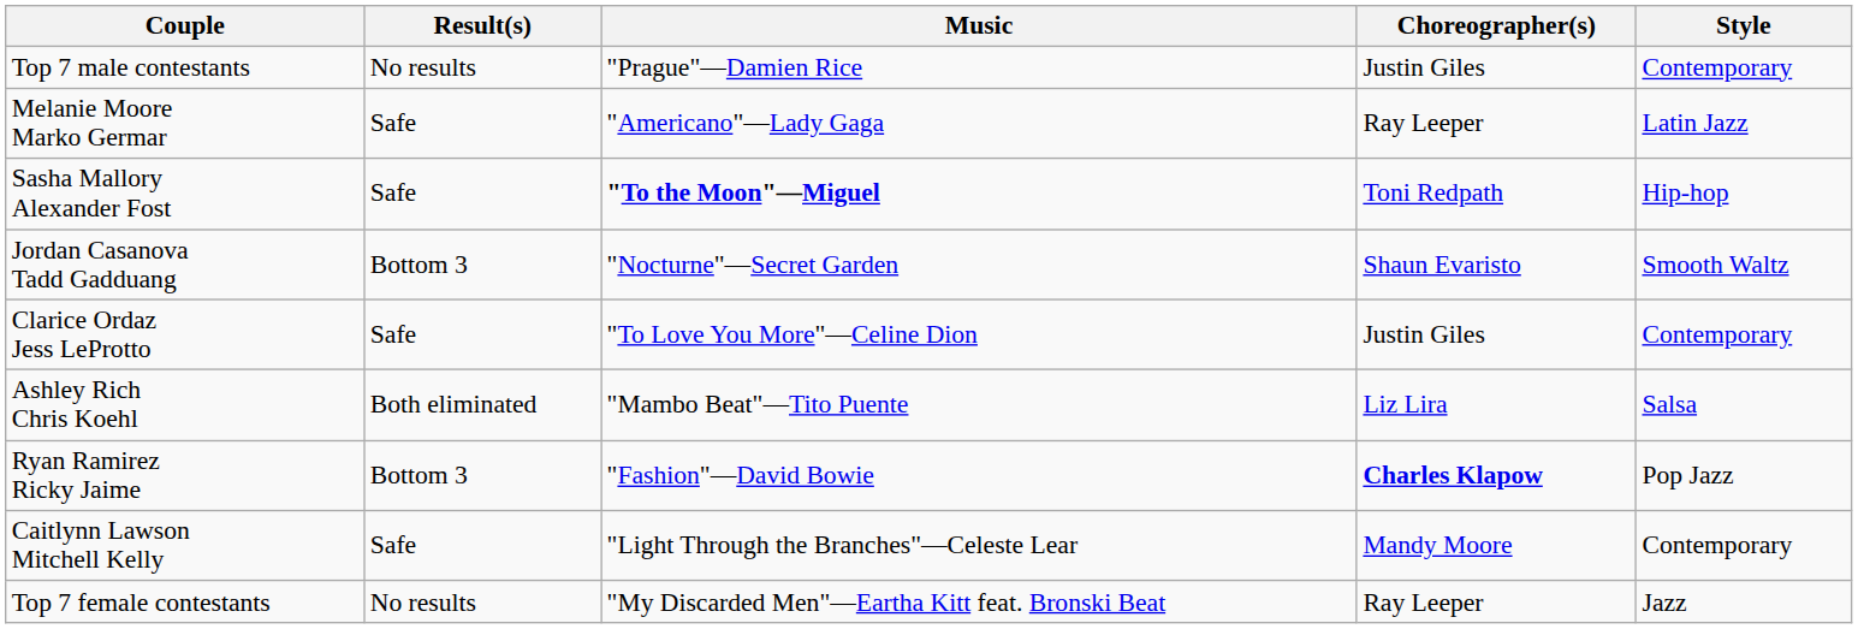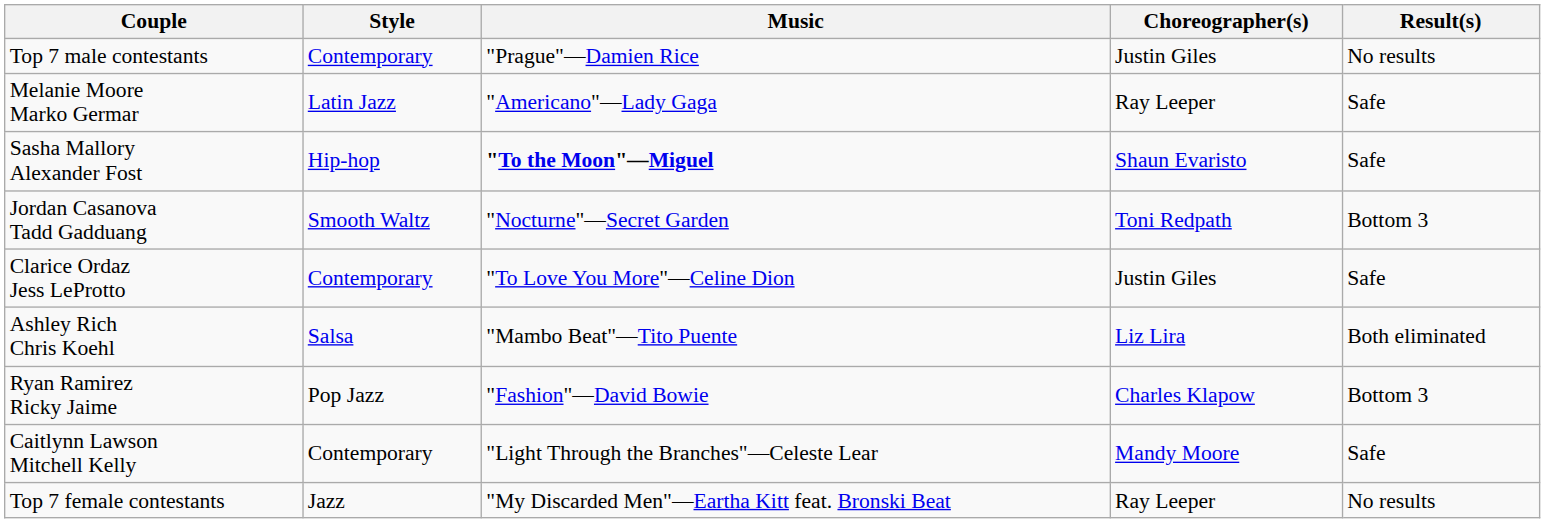columns swapped: Style <-> Result(s)
Sasha Mallory Alexander Fost | Choreographer(s): Toni Redpath -> Shaun Evaristo
Jordan Casanova Tadd Gadduang | Choreographer(s): Shaun Evaristo -> Toni Redpath
Ryan Ramirez Ricky Jaime | Choreographer(s): bold -> normal
